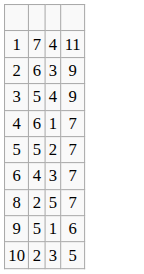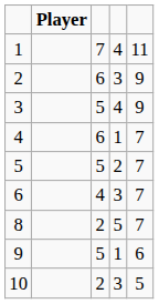+ column: Player
